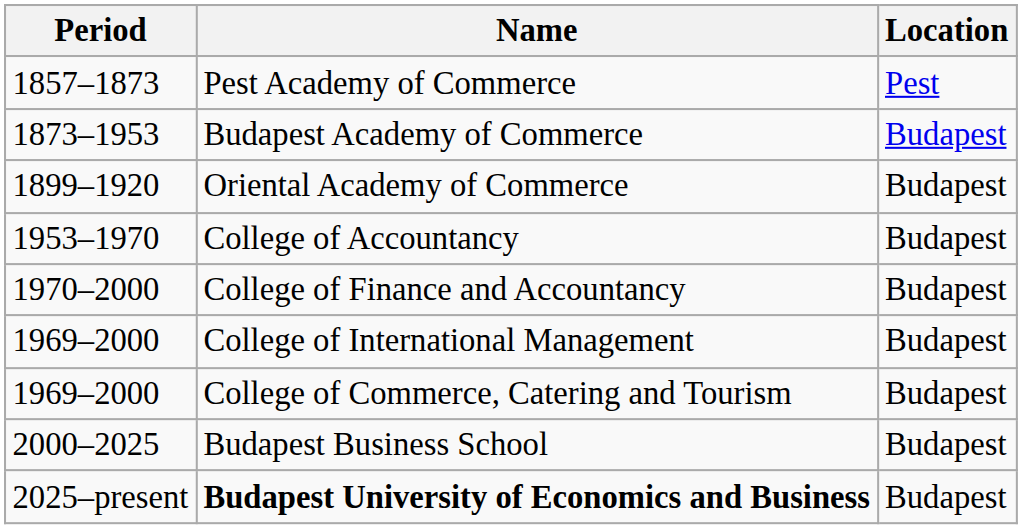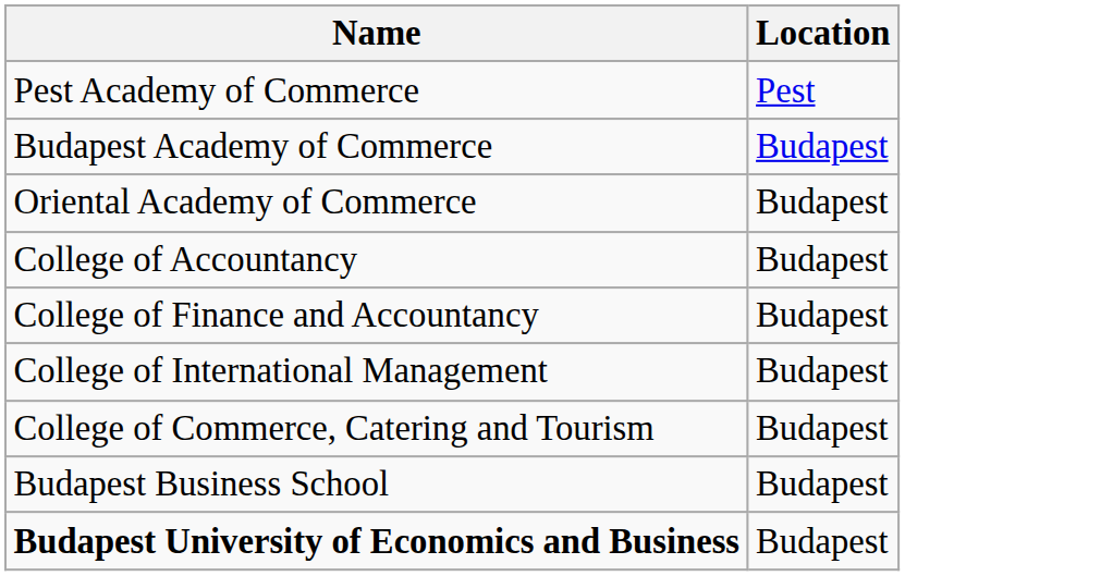- column: Period | 1857–1873 | 1873–1953 | 1899–1920 | 1953–1970 | 1970–2000 | 1969–2000 | 1969–2000 | 2000–2025 | 2025–present
